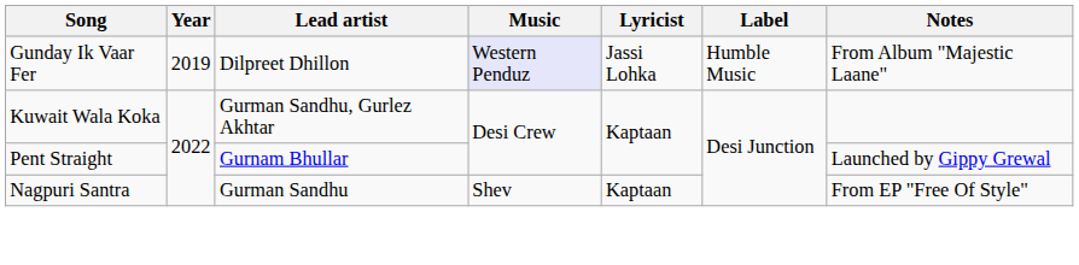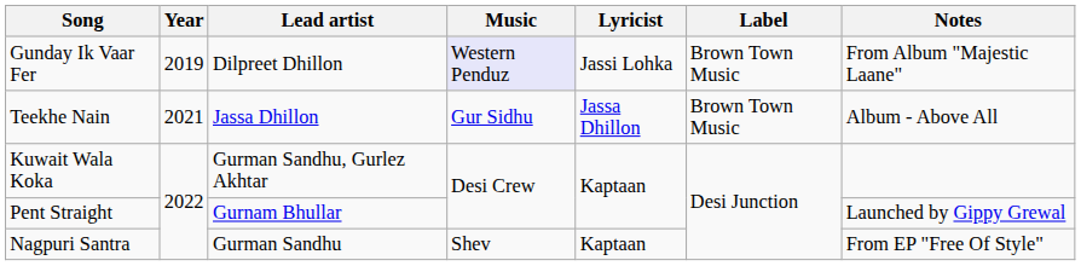Gunday Ik Vaar Fer | Label: Humble Music -> Brown Town Music
+ row: Teekhe Nain | 2021 | Jassa Dhillon | Gur Sidhu | Jassa Dhillon | Brown Town Music | Album - Above All
